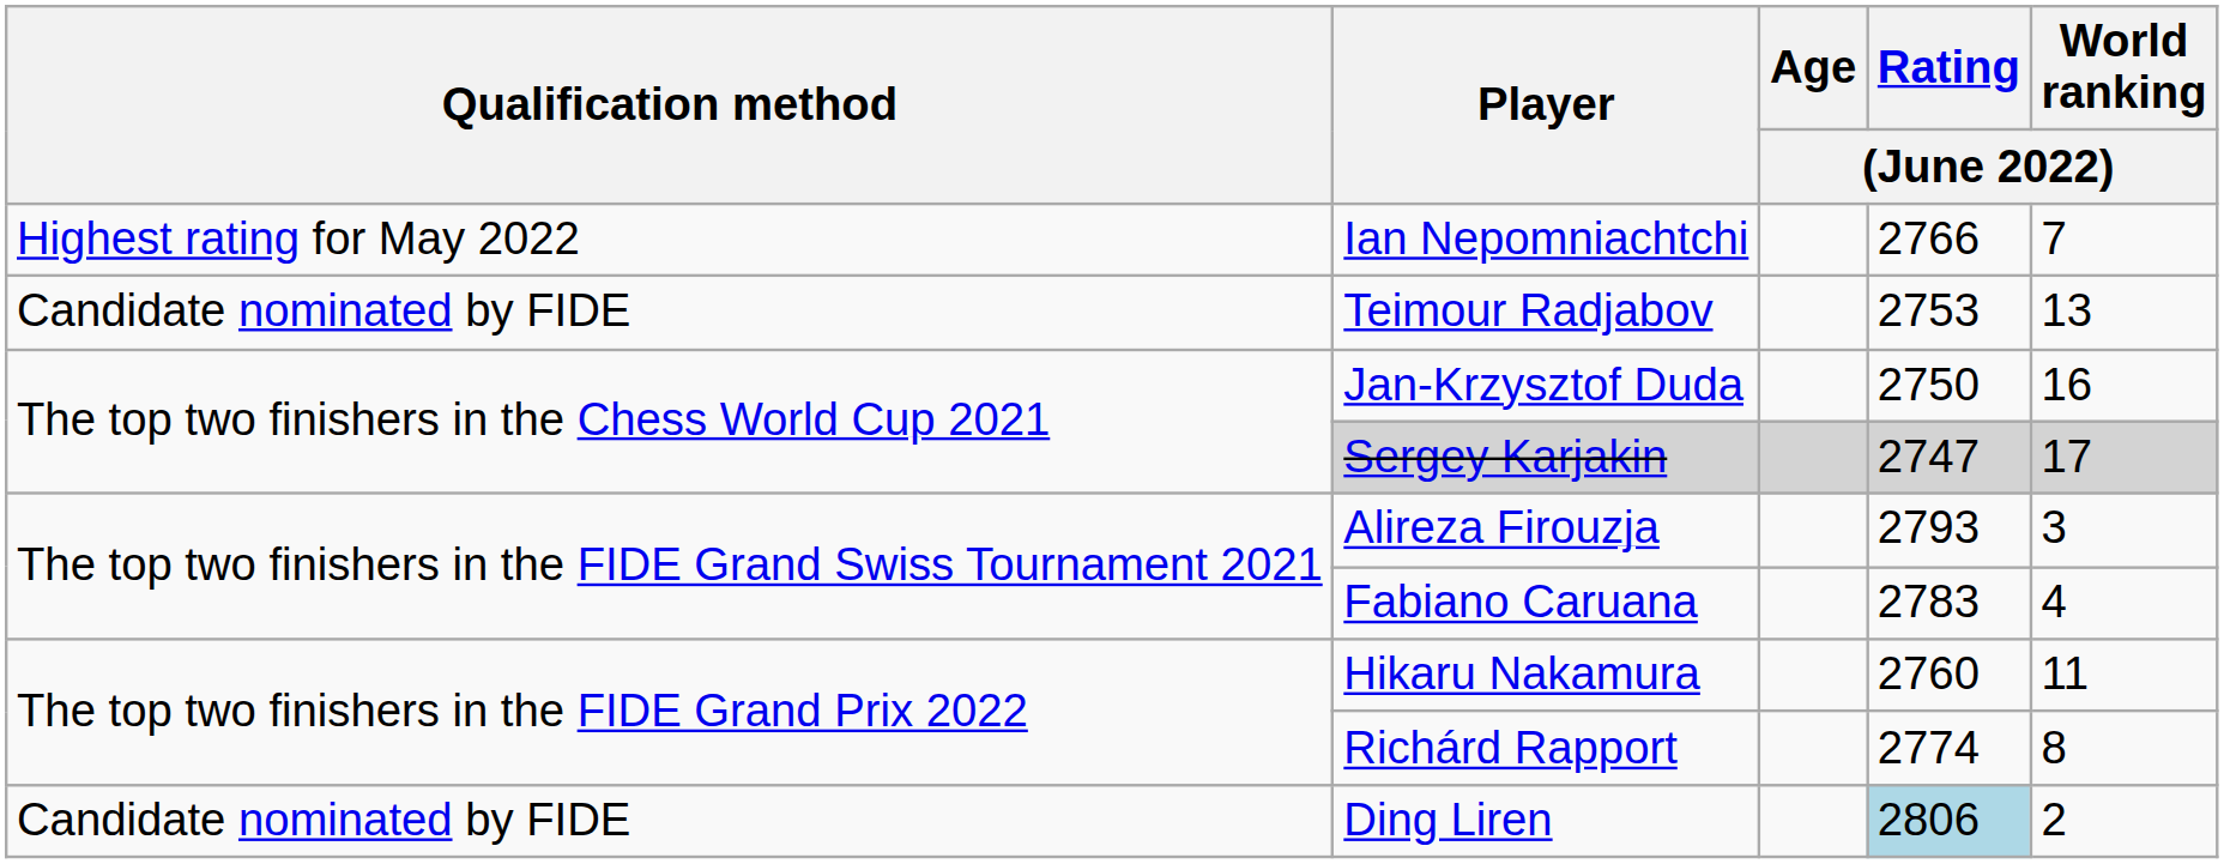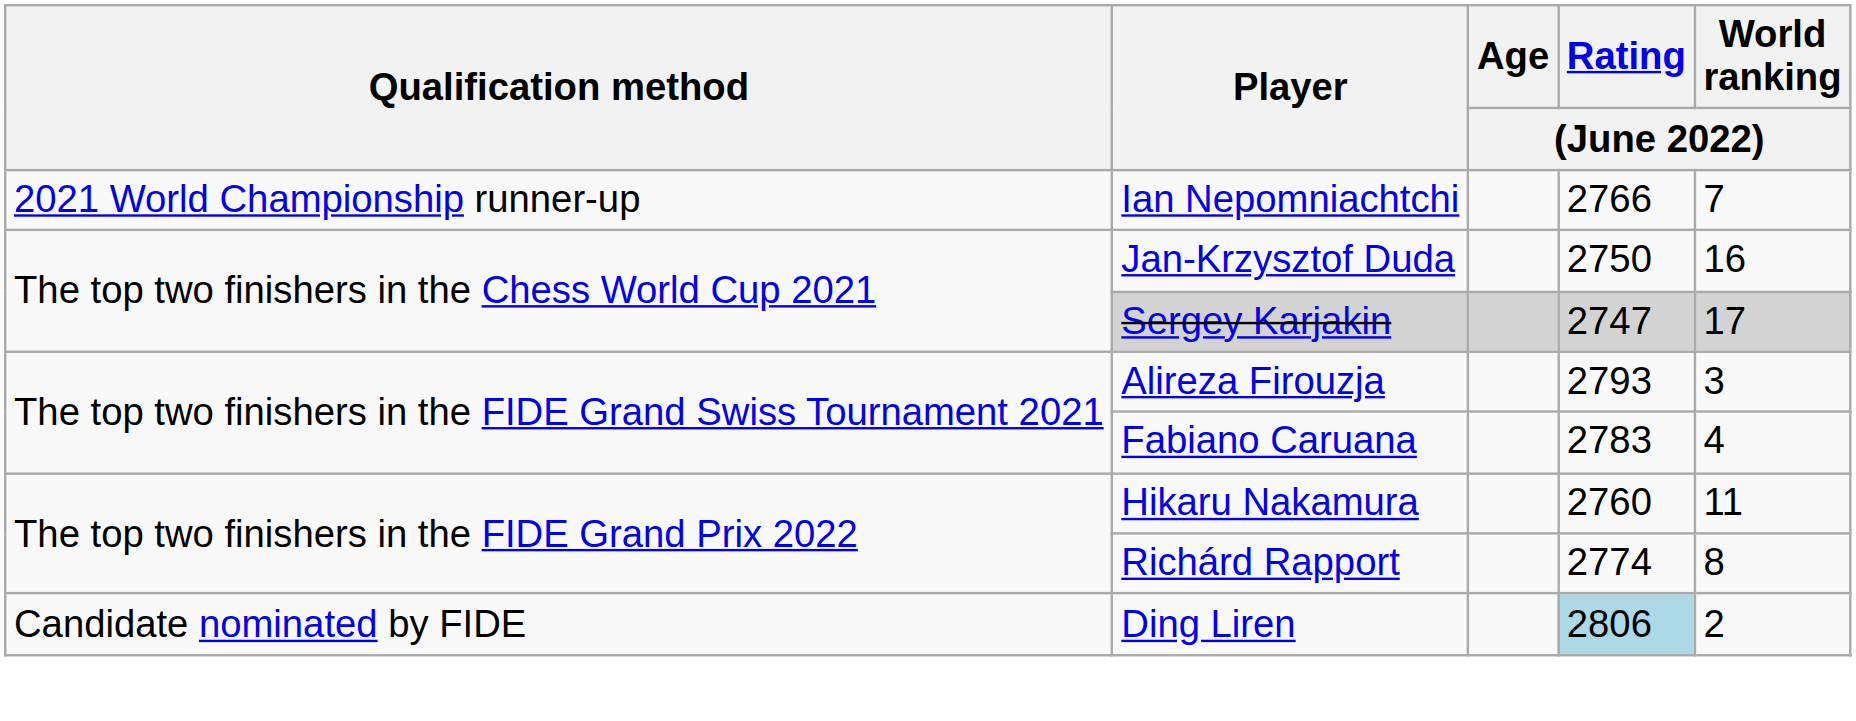Ian Nepomniachtchi | Qualification method: Highest rating for May 2022 -> 2021 World Championship runner-up
- row: Candidate nominated by FIDE | Teimour Radjabov | 2753 | 13
